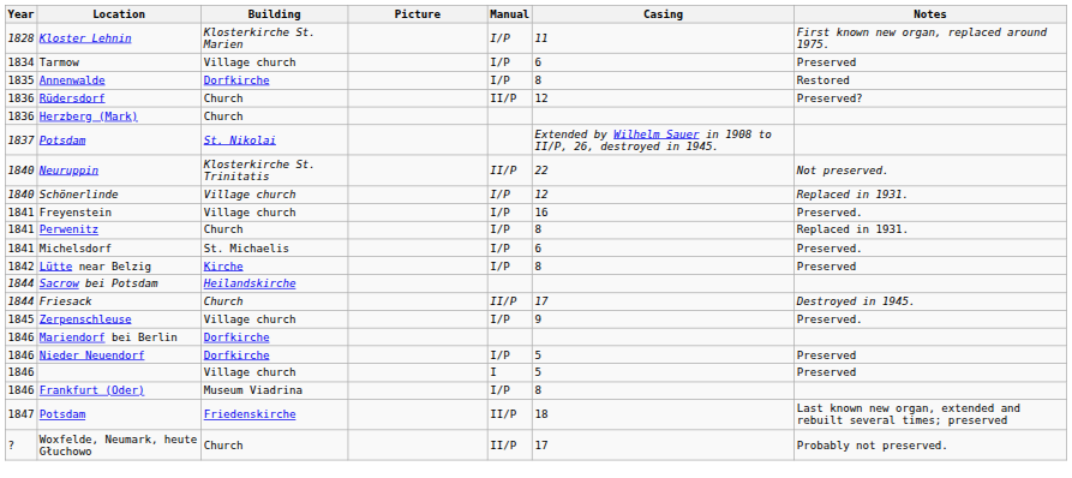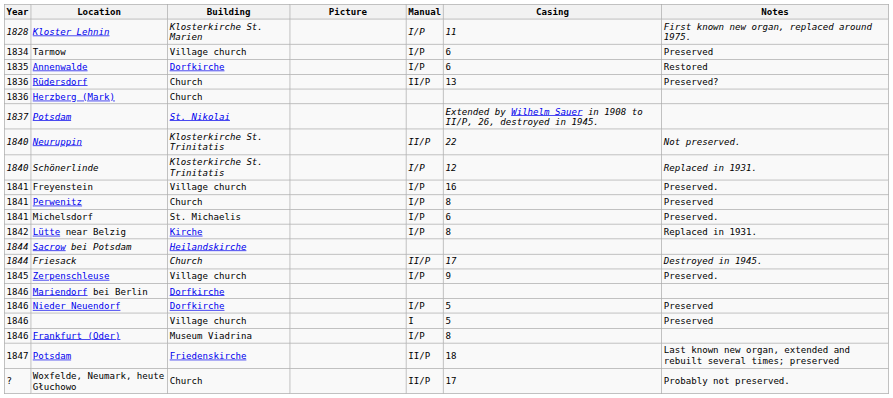Annenwalde | Casing: 8 -> 6
Rüdersdorf | Casing: 12 -> 13
Schönerlinde | Building: Village church -> Klosterkirche St. Trinitatis
Perwenitz | Notes: Replaced in 1931. -> Preserved
Lütte near Belzig | Notes: Preserved -> Replaced in 1931.
